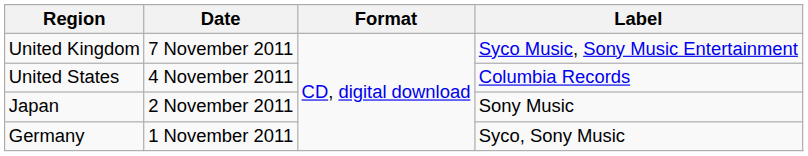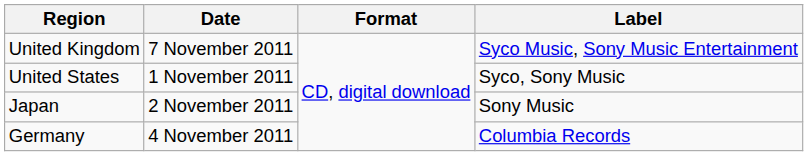United States | Date: 4 November 2011 -> 1 November 2011
United States | Label: Columbia Records -> Syco, Sony Music
Germany | Date: 1 November 2011 -> 4 November 2011
Germany | Label: Syco, Sony Music -> Columbia Records
